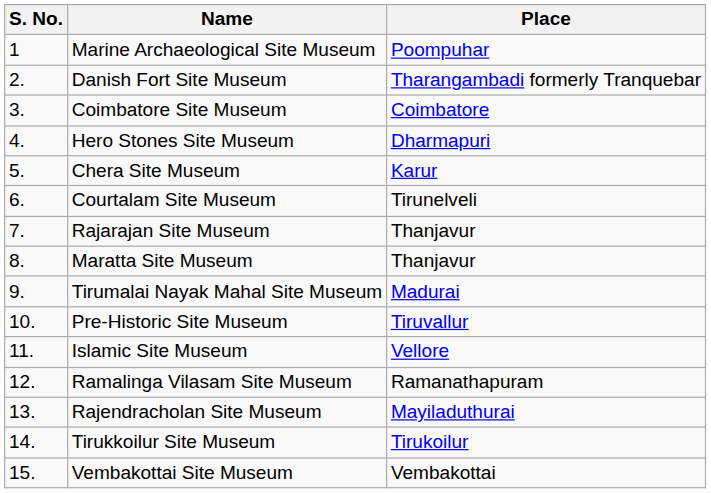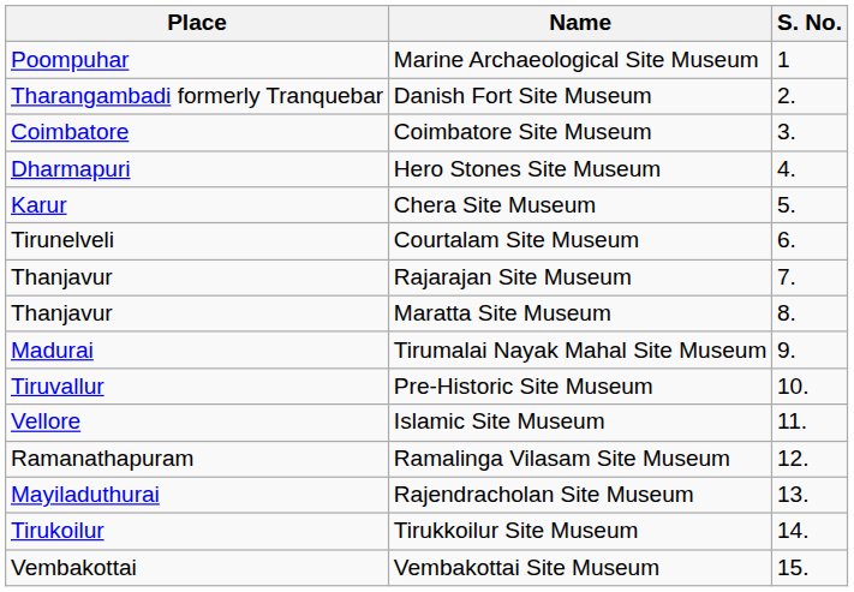columns swapped: S. No. <-> Place
